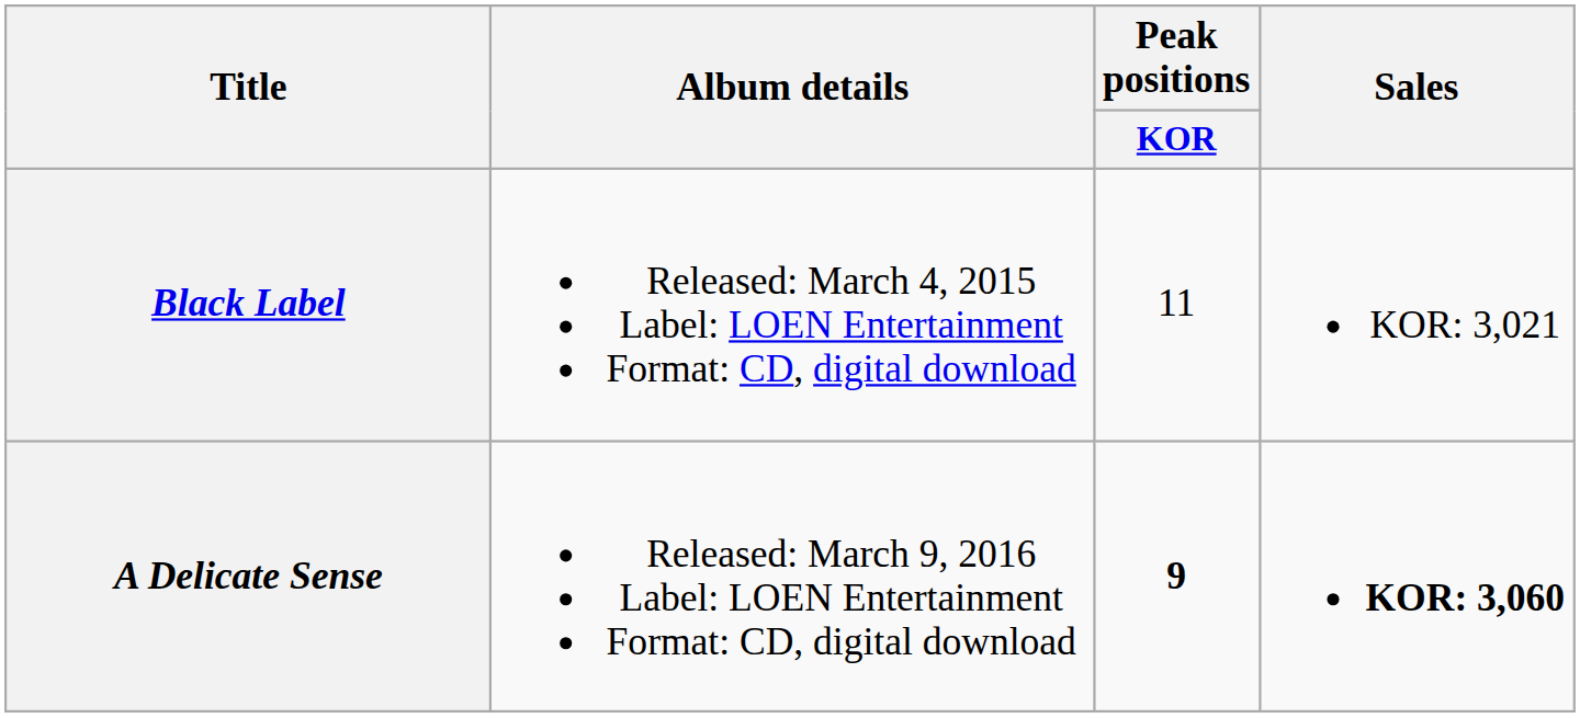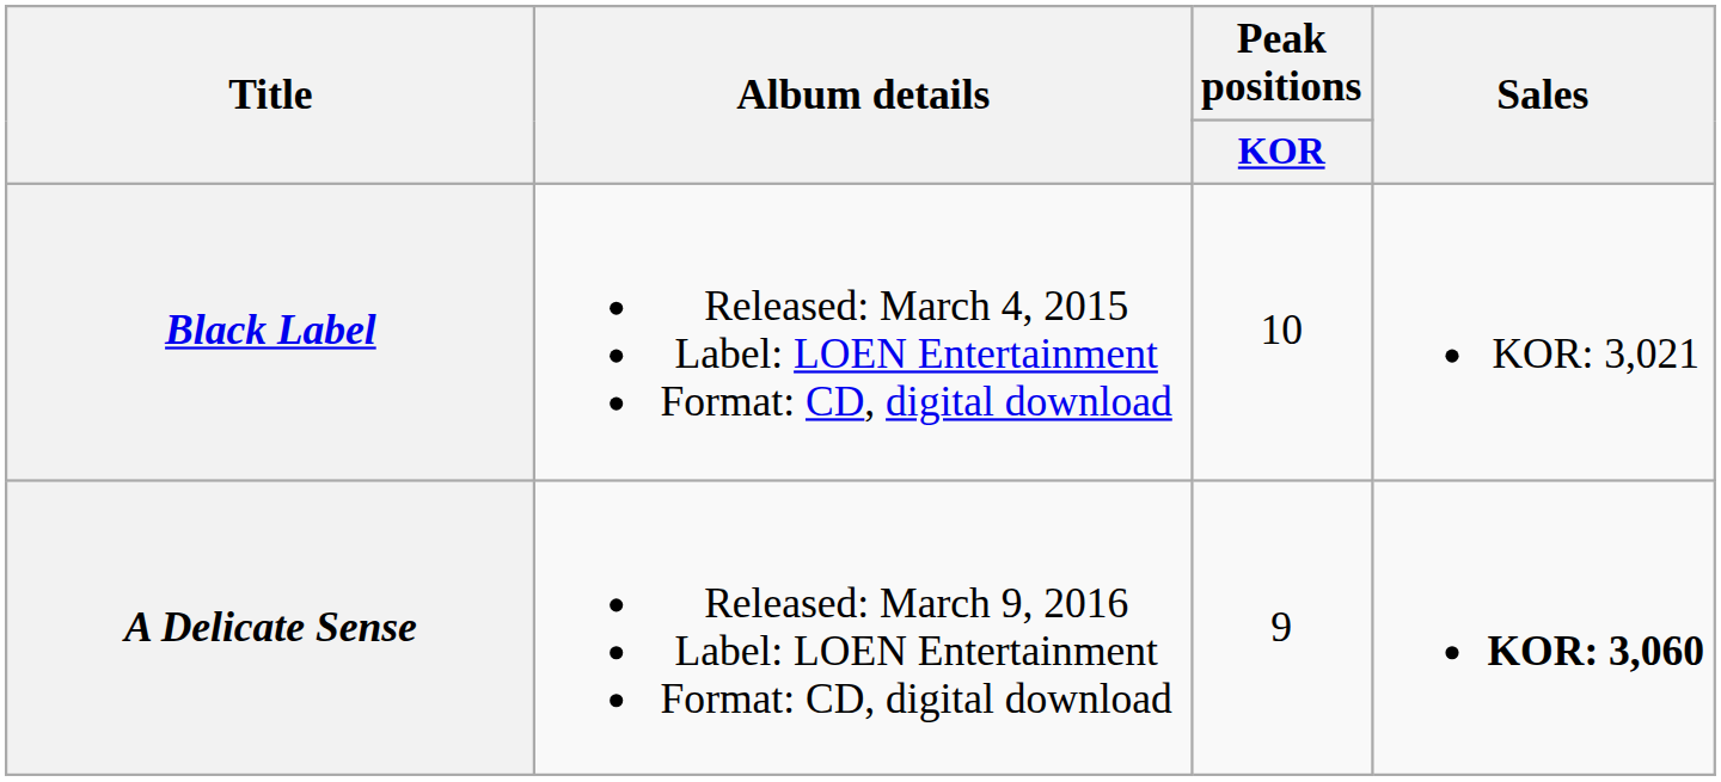Black Label | Peak positions / KOR: 11 -> 10
A Delicate Sense | Peak positions / KOR: bold -> normal
